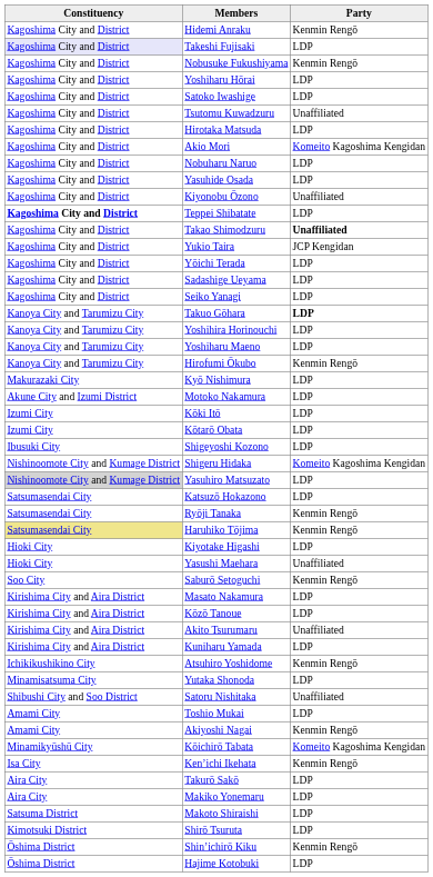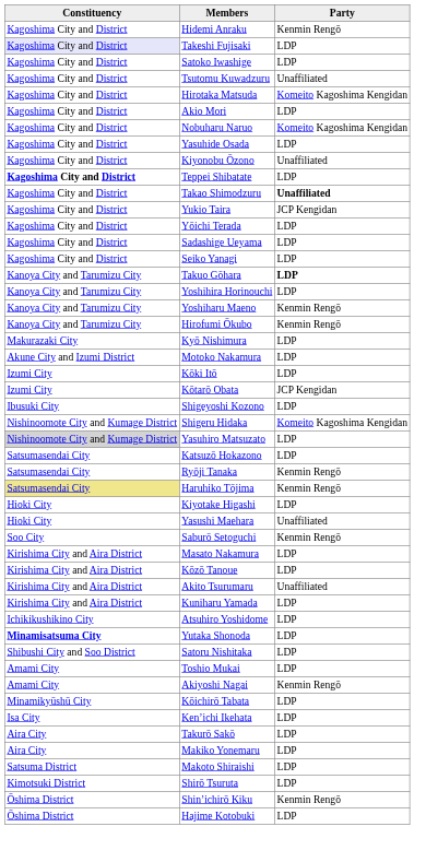- row: Kagoshima City and District | Nobusuke Fukushiyama | Kenmin Rengō
- row: Kagoshima City and District | Yoshiharu Hōrai | LDP
Hirotaka Matsuda | Party: LDP -> Komeito Kagoshima Kengidan
Akio Mori | Party: Komeito Kagoshima Kengidan -> LDP
Nobuharu Naruo | Party: LDP -> Komeito Kagoshima Kengidan
Yoshiharu Maeno | Party: LDP -> Kenmin Rengō
Kōtarō Obata | Party: LDP -> JCP Kengidan
Atsuhiro Yoshidome | Party: Kenmin Rengō -> LDP
Yutaka Shonoda | Constituency: normal -> bold
Satoru Nishitaka | Party: Unaffiliated -> LDP
Kōichirō Tabata | Party: Komeito Kagoshima Kengidan -> LDP
Ken’ichi Ikehata | Party: Kenmin Rengō -> LDP
